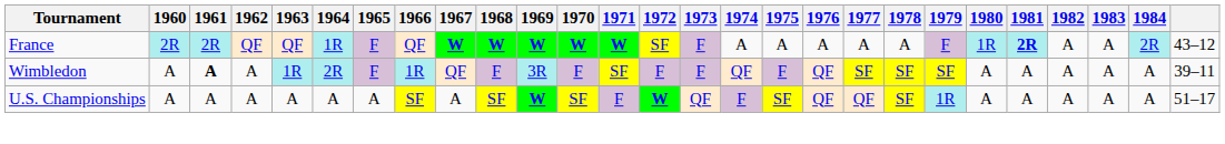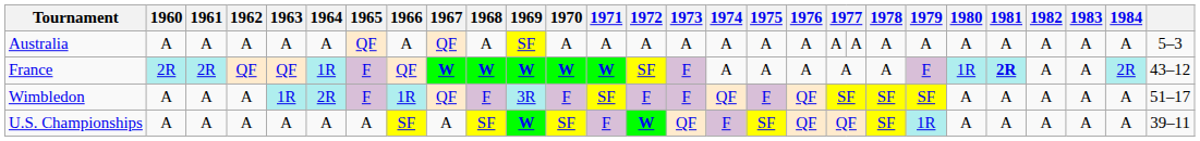+ row: Australia | A | A | A | A | A | QF | A | QF | A | SF | A | A | A | A | A | A | A | A | A | A | A | A | A | A | A | A | 5–3
Wimbledon | 1961: bold -> normal
Wimbledon | column 28: 39–11 -> 51–17
U.S. Championships | column 28: 51–17 -> 39–11
